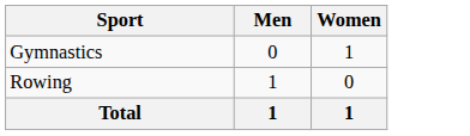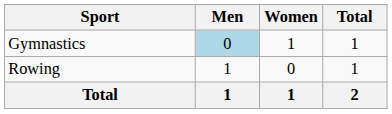+ column: Total | 1 | 1 | 2
Gymnastics | Men: no background -> lightblue background
